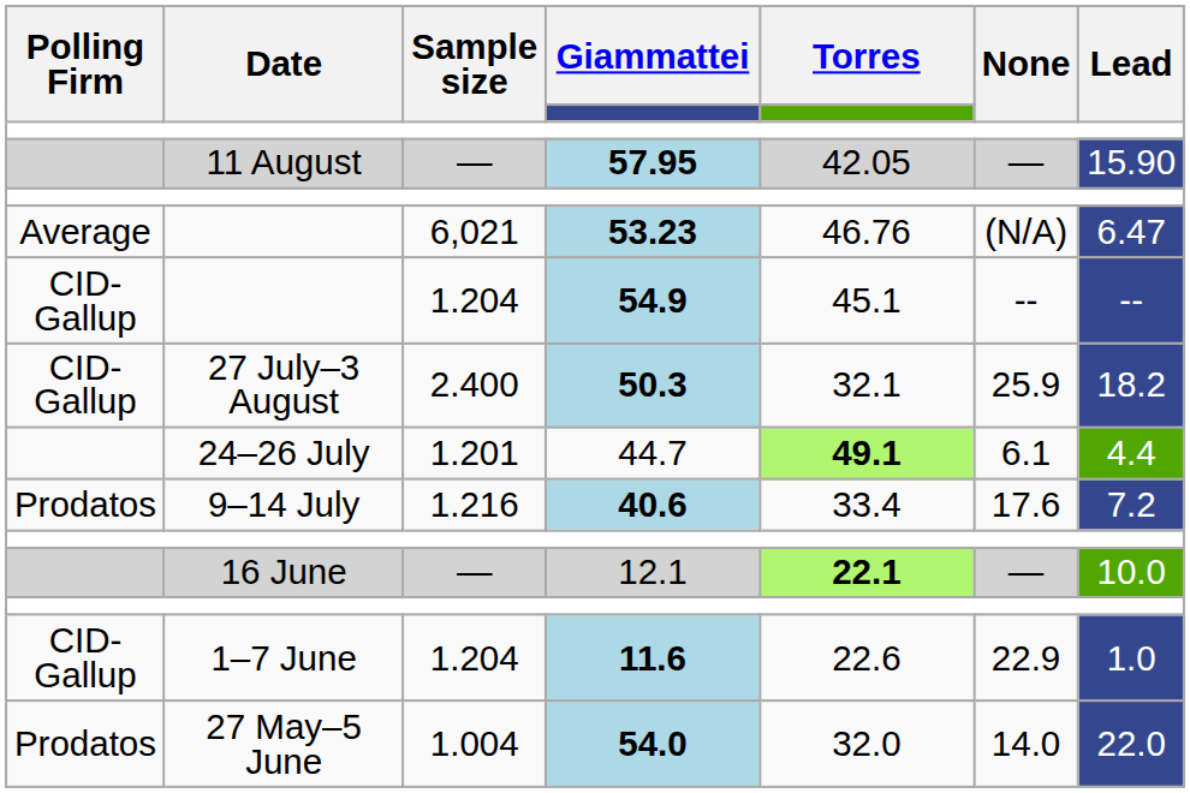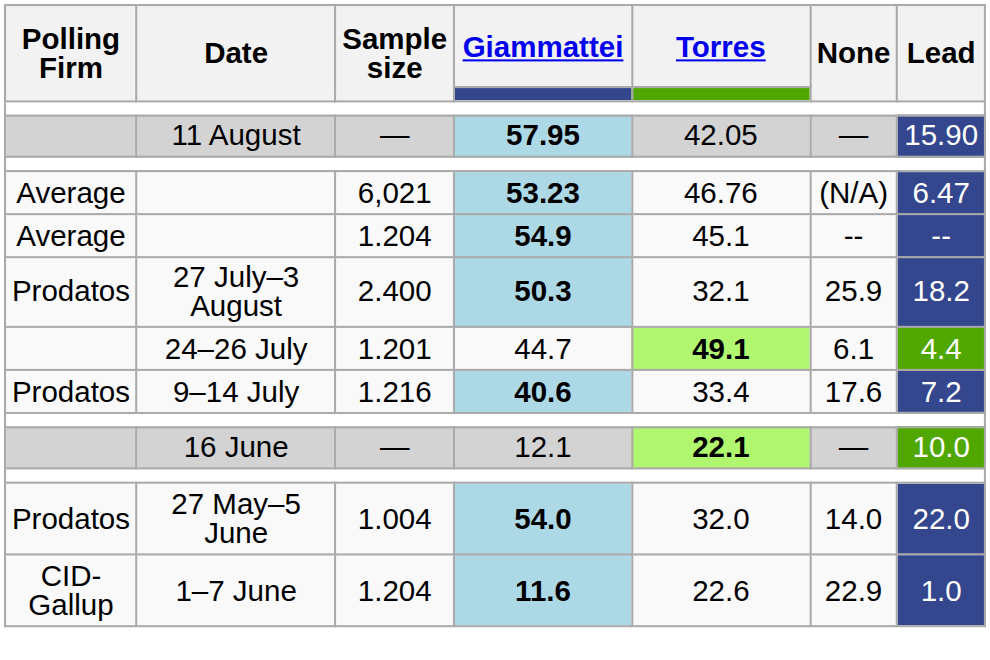54.9 | Polling Firm: CID-Gallup -> Average
50.3 | Polling Firm: CID-Gallup -> Prodatos
rows swapped: 11.6 <-> 54.0
